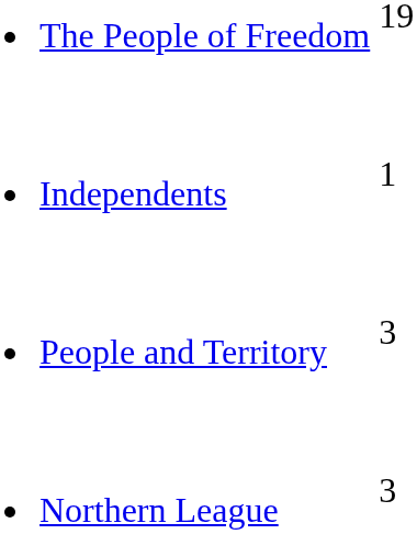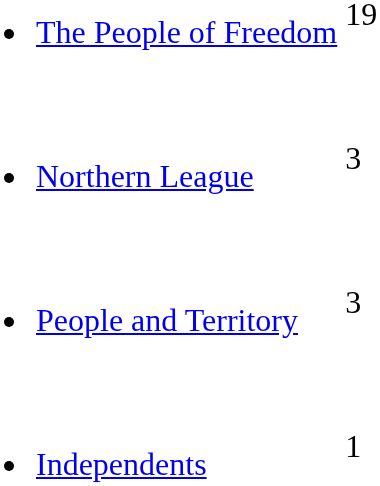rows swapped: Northern League <-> Independents
